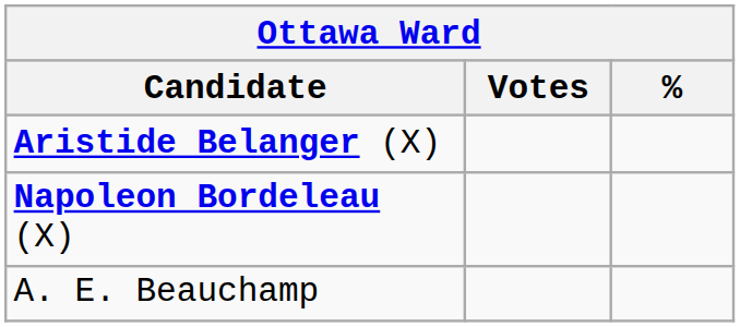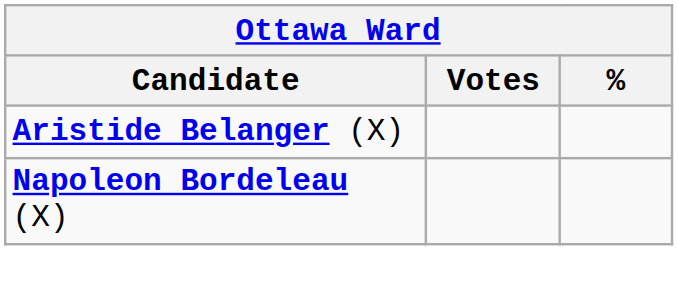- row: A. E. Beauchamp
